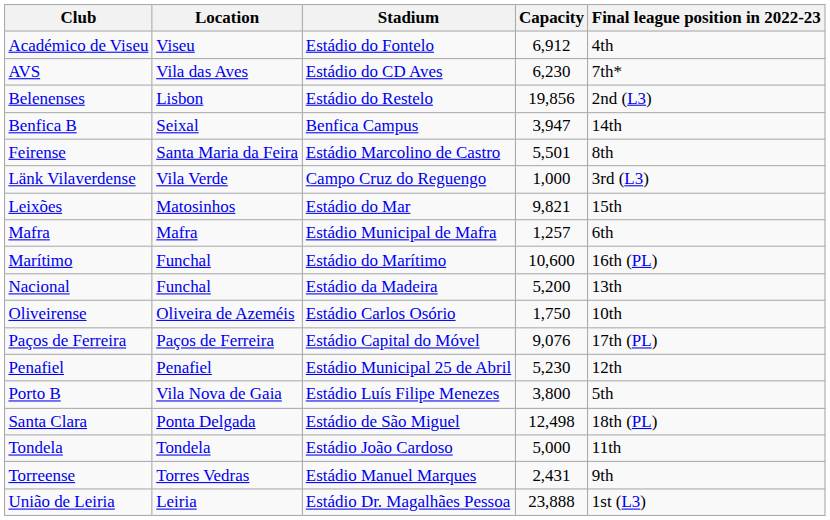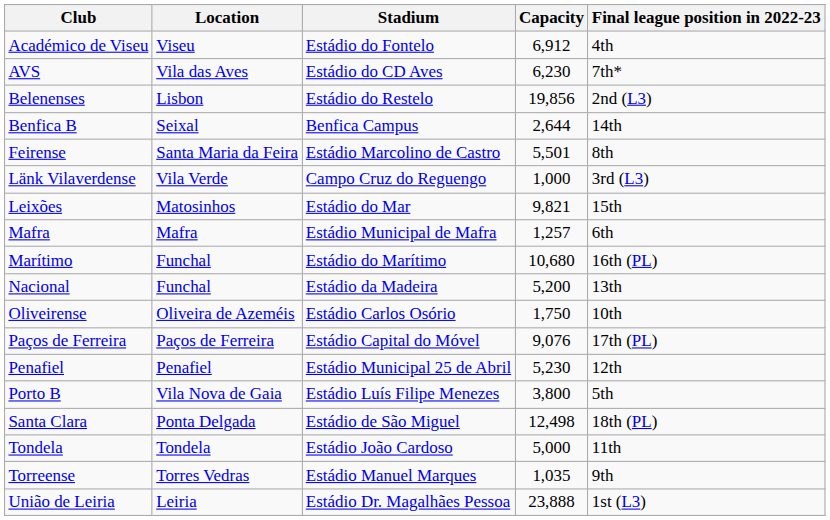Benfica B | Capacity: 3,947 -> 2,644
Marítimo | Capacity: 10,600 -> 10,680
Torreense | Capacity: 2,431 -> 1,035
